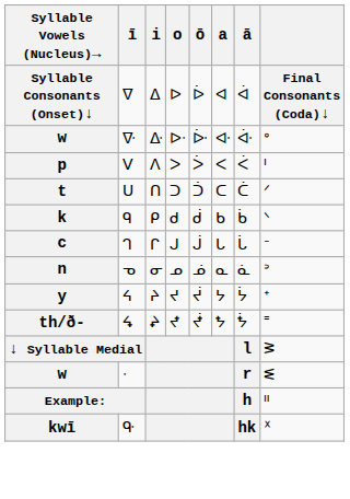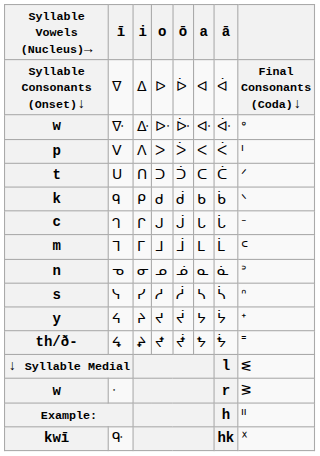+ row: m | ᒣ | ᒥ | ᒧ | ᒨ | ᒪ | ᒫ | ᒼ
+ row: s | ᓭ | ᓯ | ᓱ | ᓲ | ᓴ | ᓵ | ᐢ
↓ Syllable Medial | column 8: ᕒ -> ᓬ
w / ᐧ | column 8: ᓬ -> ᕒ
